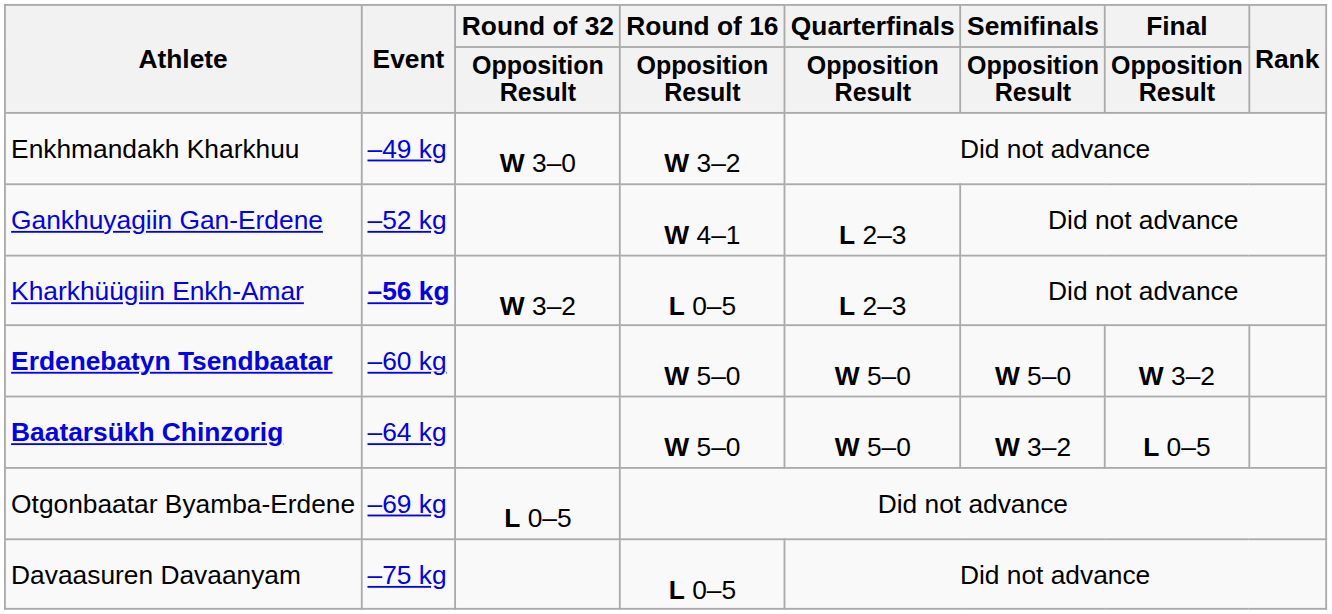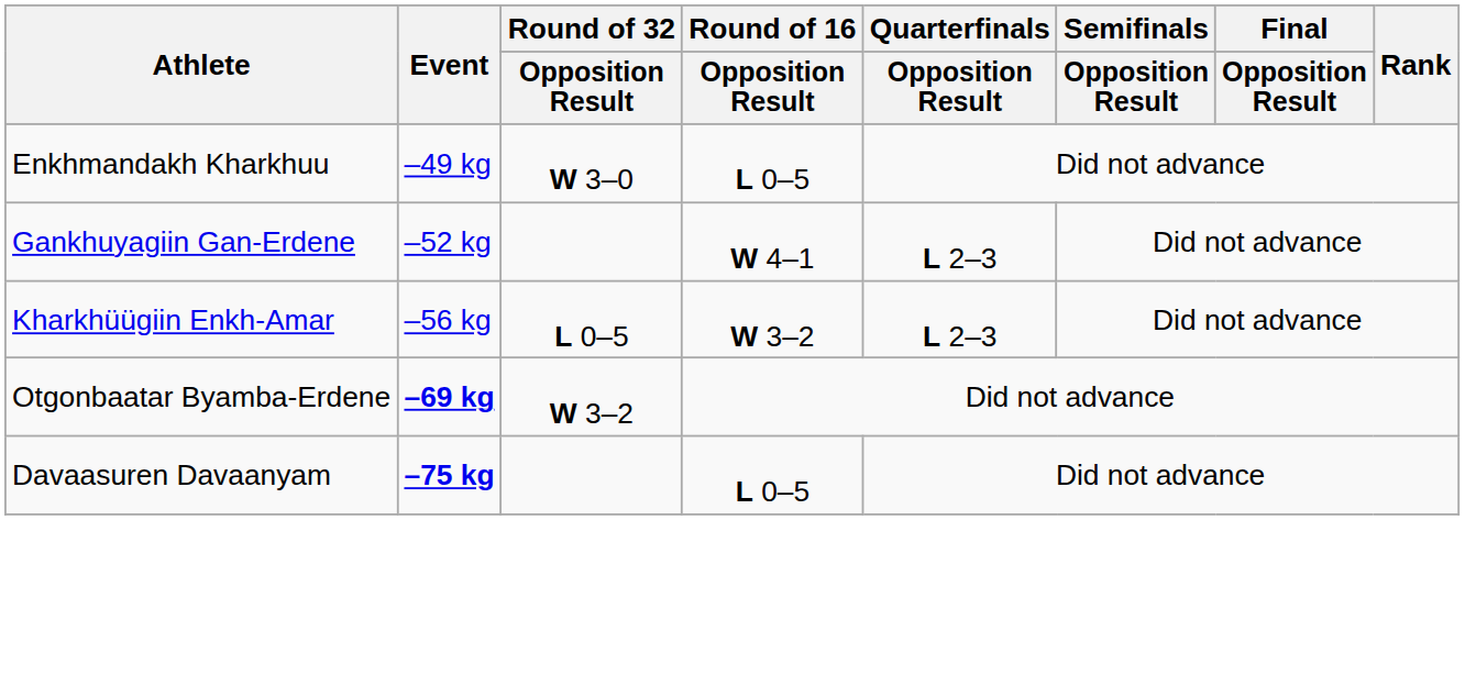Enkhmandakh Kharkhuu | Round of 16 / Opposition Result: W 3–2 -> L 0–5
Kharkhüügiin Enkh-Amar | Event: bold -> normal
Kharkhüügiin Enkh-Amar | Round of 32 / Opposition Result: W 3–2 -> L 0–5
Kharkhüügiin Enkh-Amar | Round of 16 / Opposition Result: L 0–5 -> W 3–2
- row: Erdenebatyn Tsendbaatar | –60 kg | W 5–0 | W 5–0 | W 5–0 | W 3–2
- row: Baatarsükh Chinzorig | –64 kg | W 5–0 | W 5–0 | W 3–2 | L 0–5
Otgonbaatar Byamba-Erdene | Event: normal -> bold
Otgonbaatar Byamba-Erdene | Round of 32 / Opposition Result: L 0–5 -> W 3–2
Davaasuren Davaanyam | Event: normal -> bold
